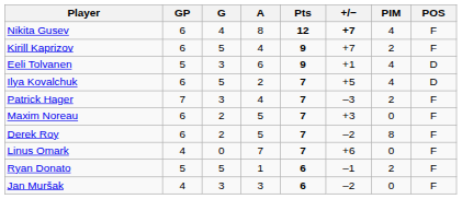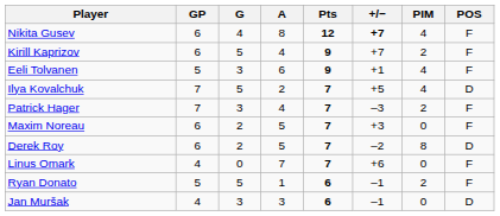Eeli Tolvanen | POS: D -> F
Ilya Kovalchuk | GP: 6 -> 7
Derek Roy | POS: F -> D
Jan Muršak | +/−: –2 -> –1
Jan Muršak | POS: F -> D
